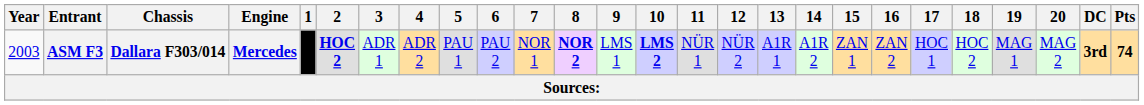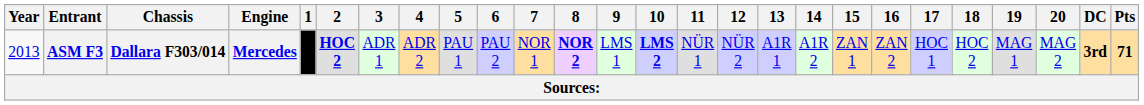ASM F3 | Year: 2003 -> 2013
ASM F3 | Pts: 74 -> 71
